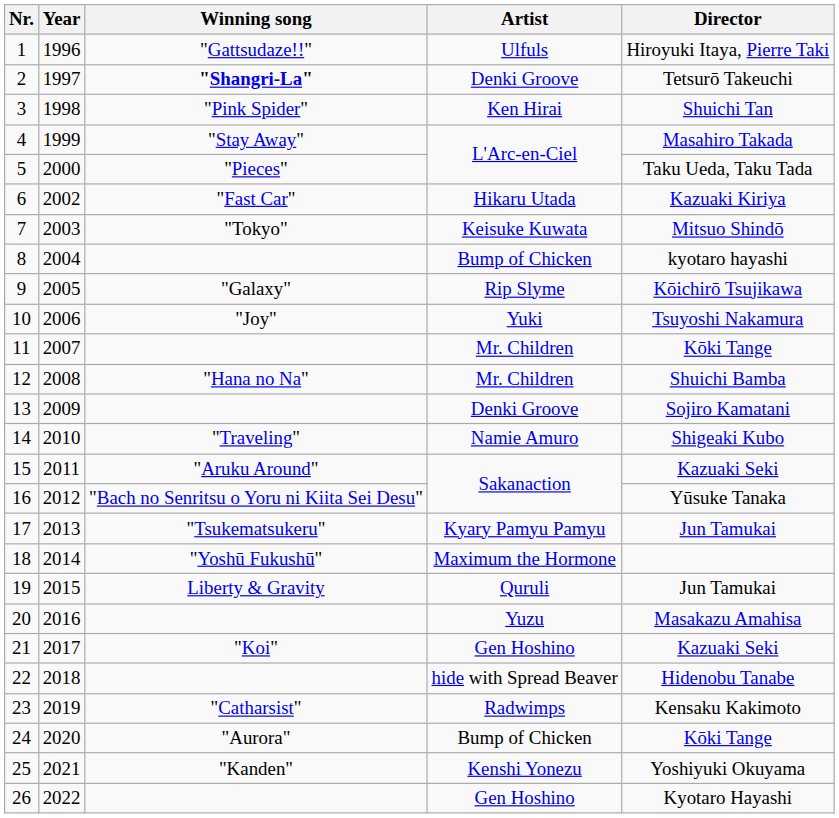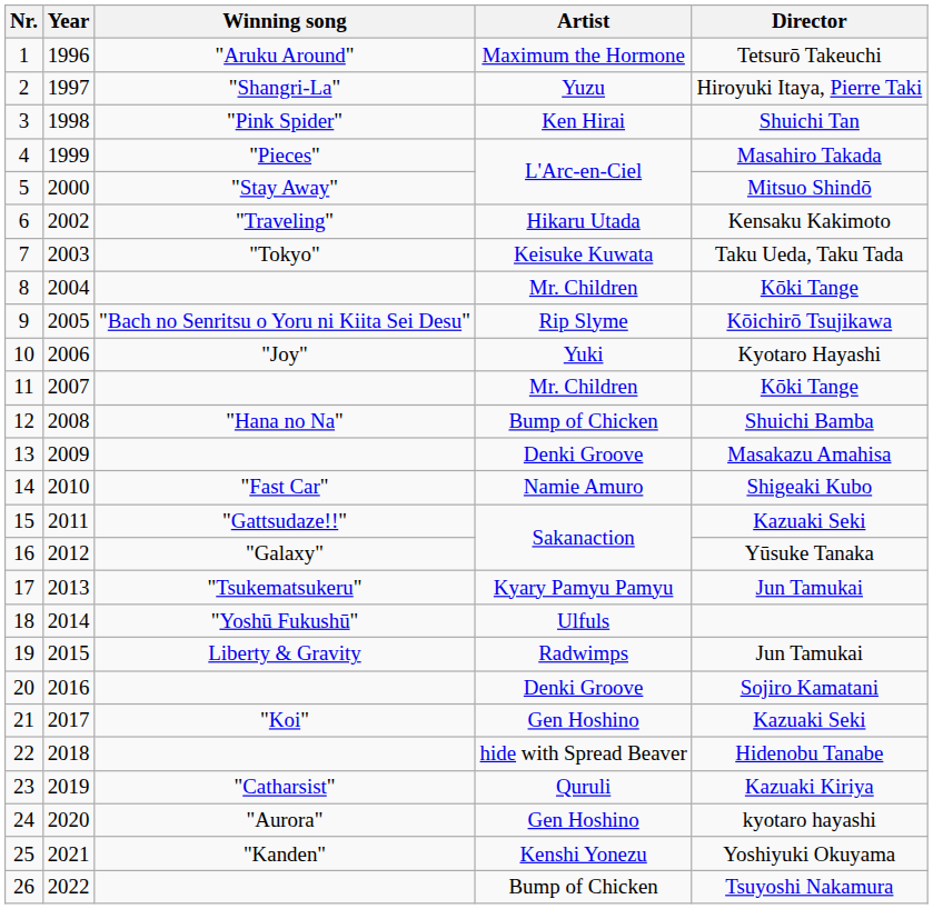1 | Winning song: "Gattsudaze!!" -> "Aruku Around"
1 | Artist: Ulfuls -> Maximum the Hormone
1 | Director: Hiroyuki Itaya, Pierre Taki -> Tetsurō Takeuchi
2 | Winning song: bold -> normal
2 | Artist: Denki Groove -> Yuzu
2 | Director: Tetsurō Takeuchi -> Hiroyuki Itaya, Pierre Taki
4 | Winning song: "Stay Away" -> "Pieces"
5 | Winning song: "Pieces" -> "Stay Away"
5 | Director: Taku Ueda, Taku Tada -> Mitsuo Shindō
6 | Winning song: "Fast Car" -> "Traveling"
6 | Director: Kazuaki Kiriya -> Kensaku Kakimoto
7 | Director: Mitsuo Shindō -> Taku Ueda, Taku Tada
8 | Artist: Bump of Chicken -> Mr. Children
8 | Director: kyotaro hayashi -> Kōki Tange
9 | Winning song: "Galaxy" -> "Bach no Senritsu o Yoru ni Kiita Sei Desu"
10 | Director: Tsuyoshi Nakamura -> Kyotaro Hayashi
12 | Artist: Mr. Children -> Bump of Chicken
13 | Director: Sojiro Kamatani -> Masakazu Amahisa
14 | Winning song: "Traveling" -> "Fast Car"
15 | Winning song: "Aruku Around" -> "Gattsudaze!!"
16 | Winning song: "Bach no Senritsu o Yoru ni Kiita Sei Desu" -> "Galaxy"
18 | Artist: Maximum the Hormone -> Ulfuls
19 | Artist: Quruli -> Radwimps
20 | Artist: Yuzu -> Denki Groove
20 | Director: Masakazu Amahisa -> Sojiro Kamatani
23 | Artist: Radwimps -> Quruli
23 | Director: Kensaku Kakimoto -> Kazuaki Kiriya
24 | Artist: Bump of Chicken -> Gen Hoshino
24 | Director: Kōki Tange -> kyotaro hayashi
26 | Artist: Gen Hoshino -> Bump of Chicken
26 | Director: Kyotaro Hayashi -> Tsuyoshi Nakamura
